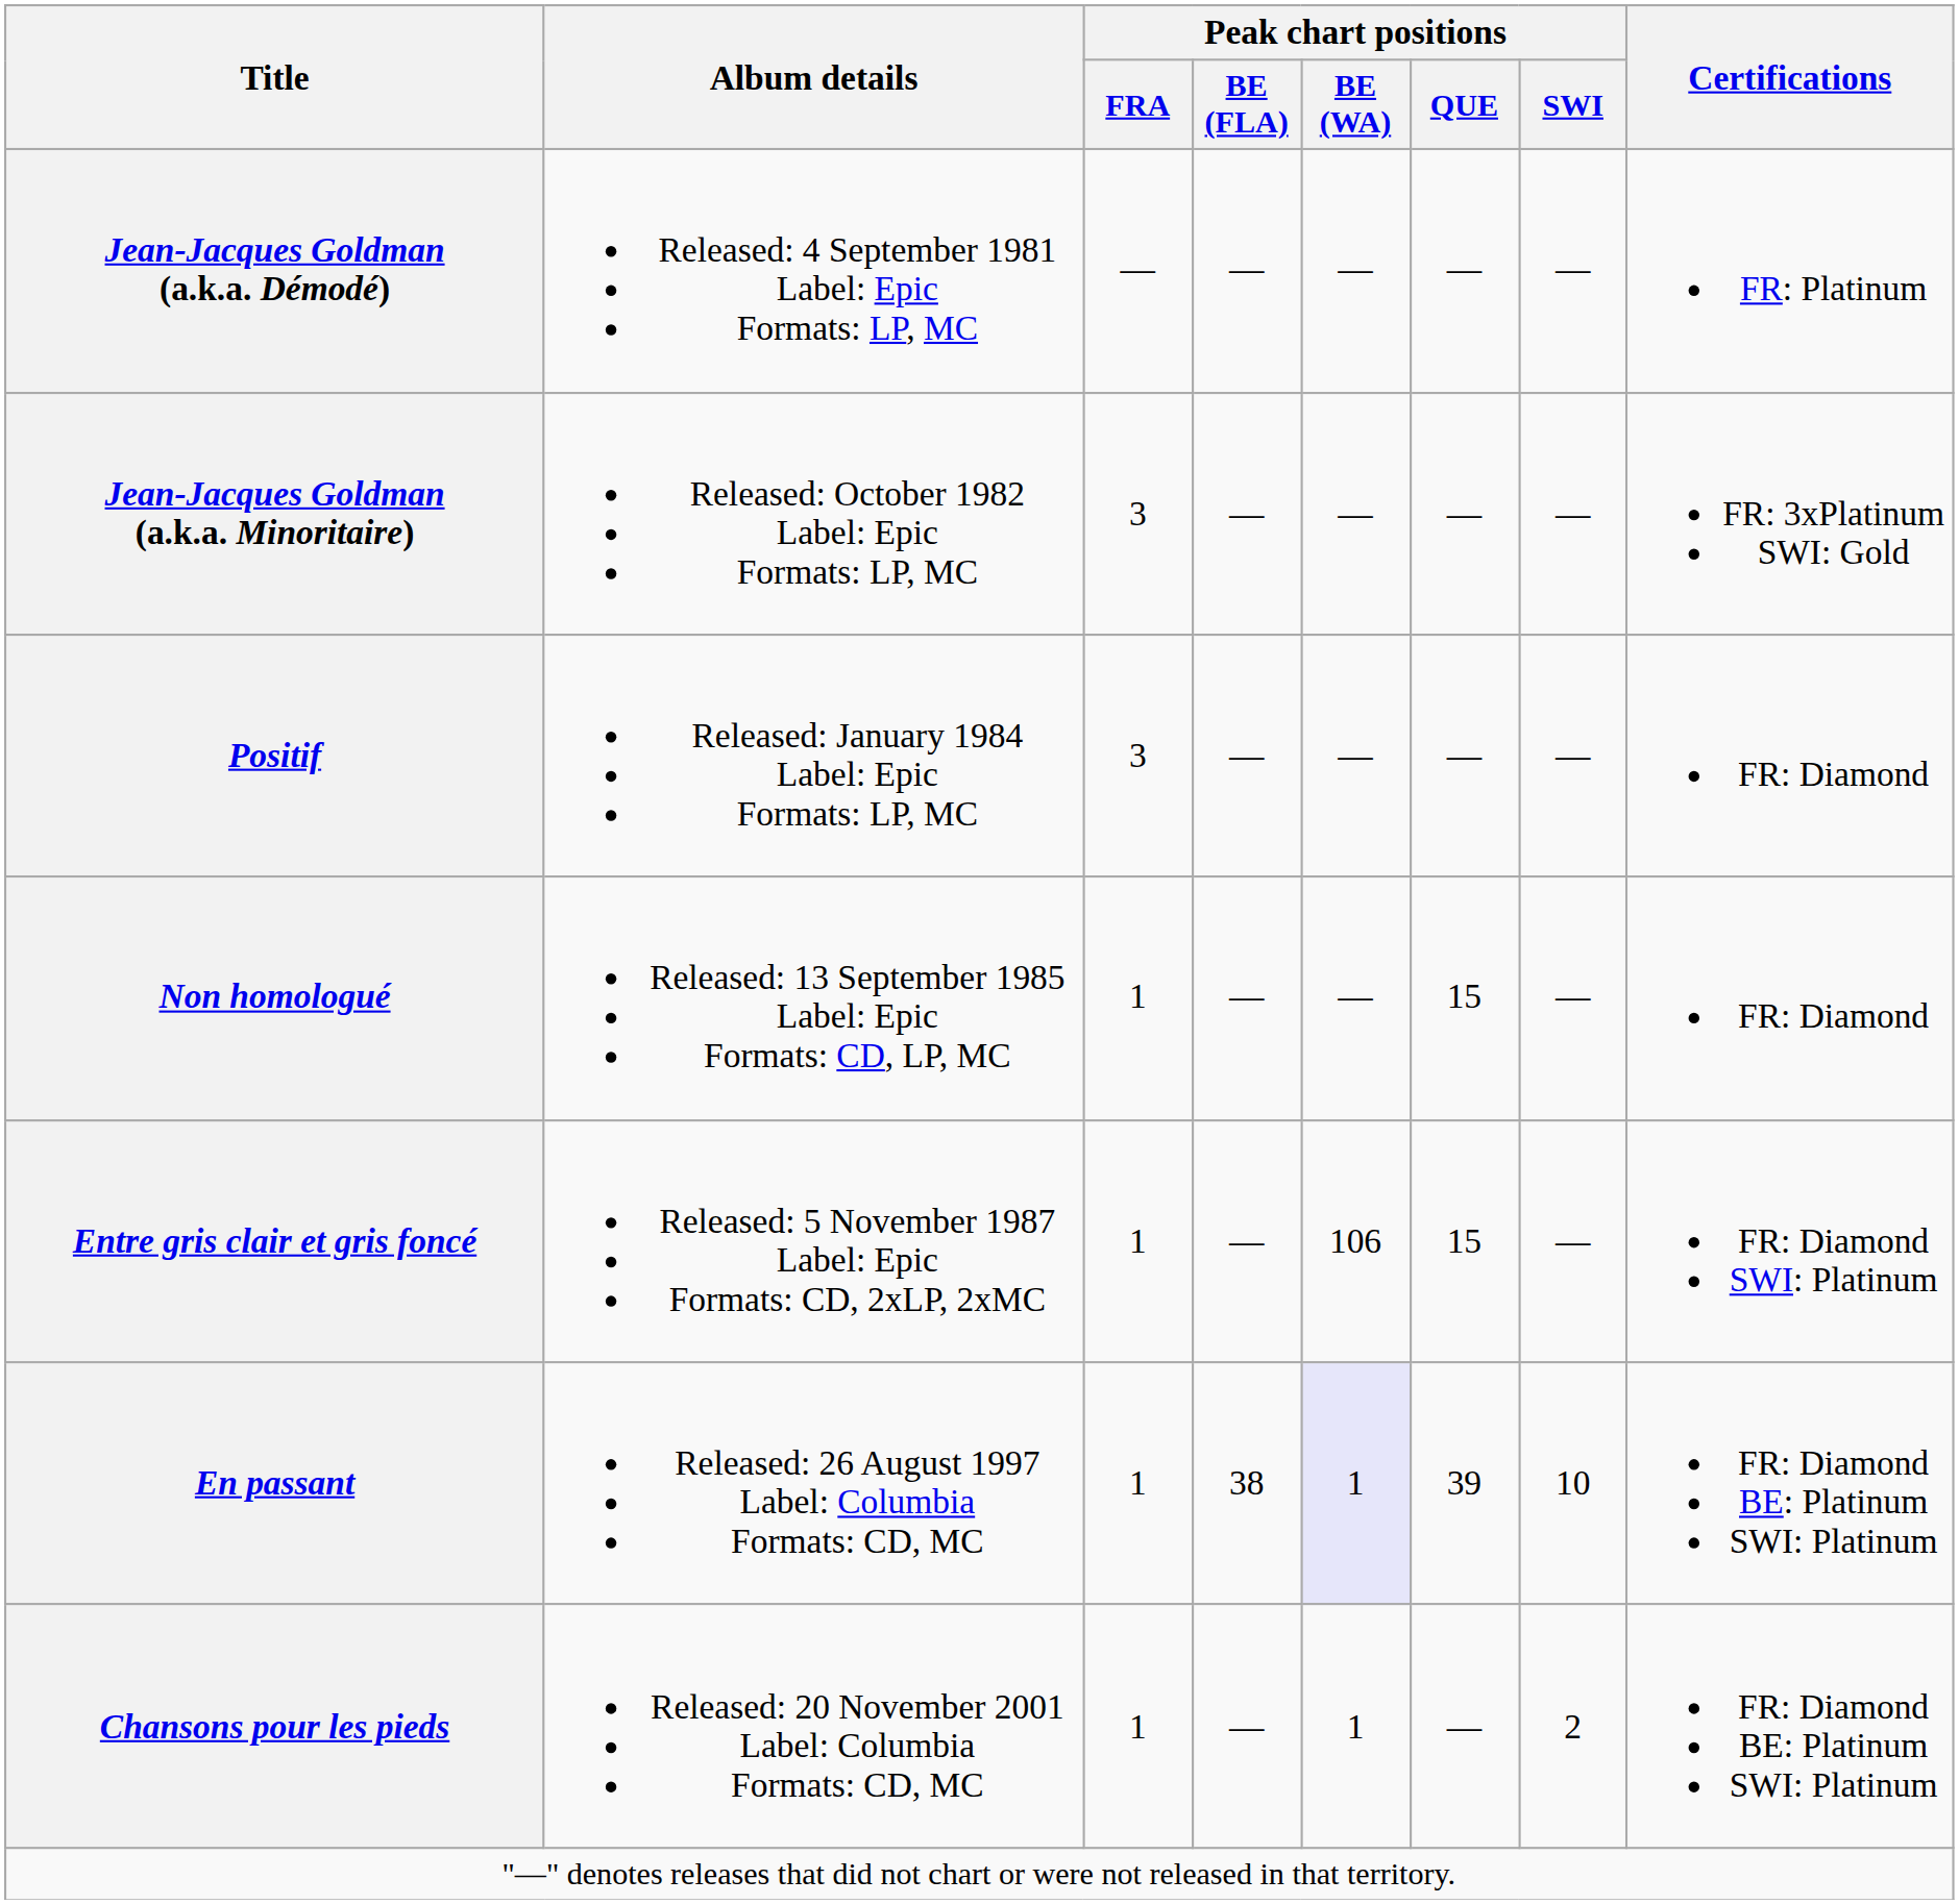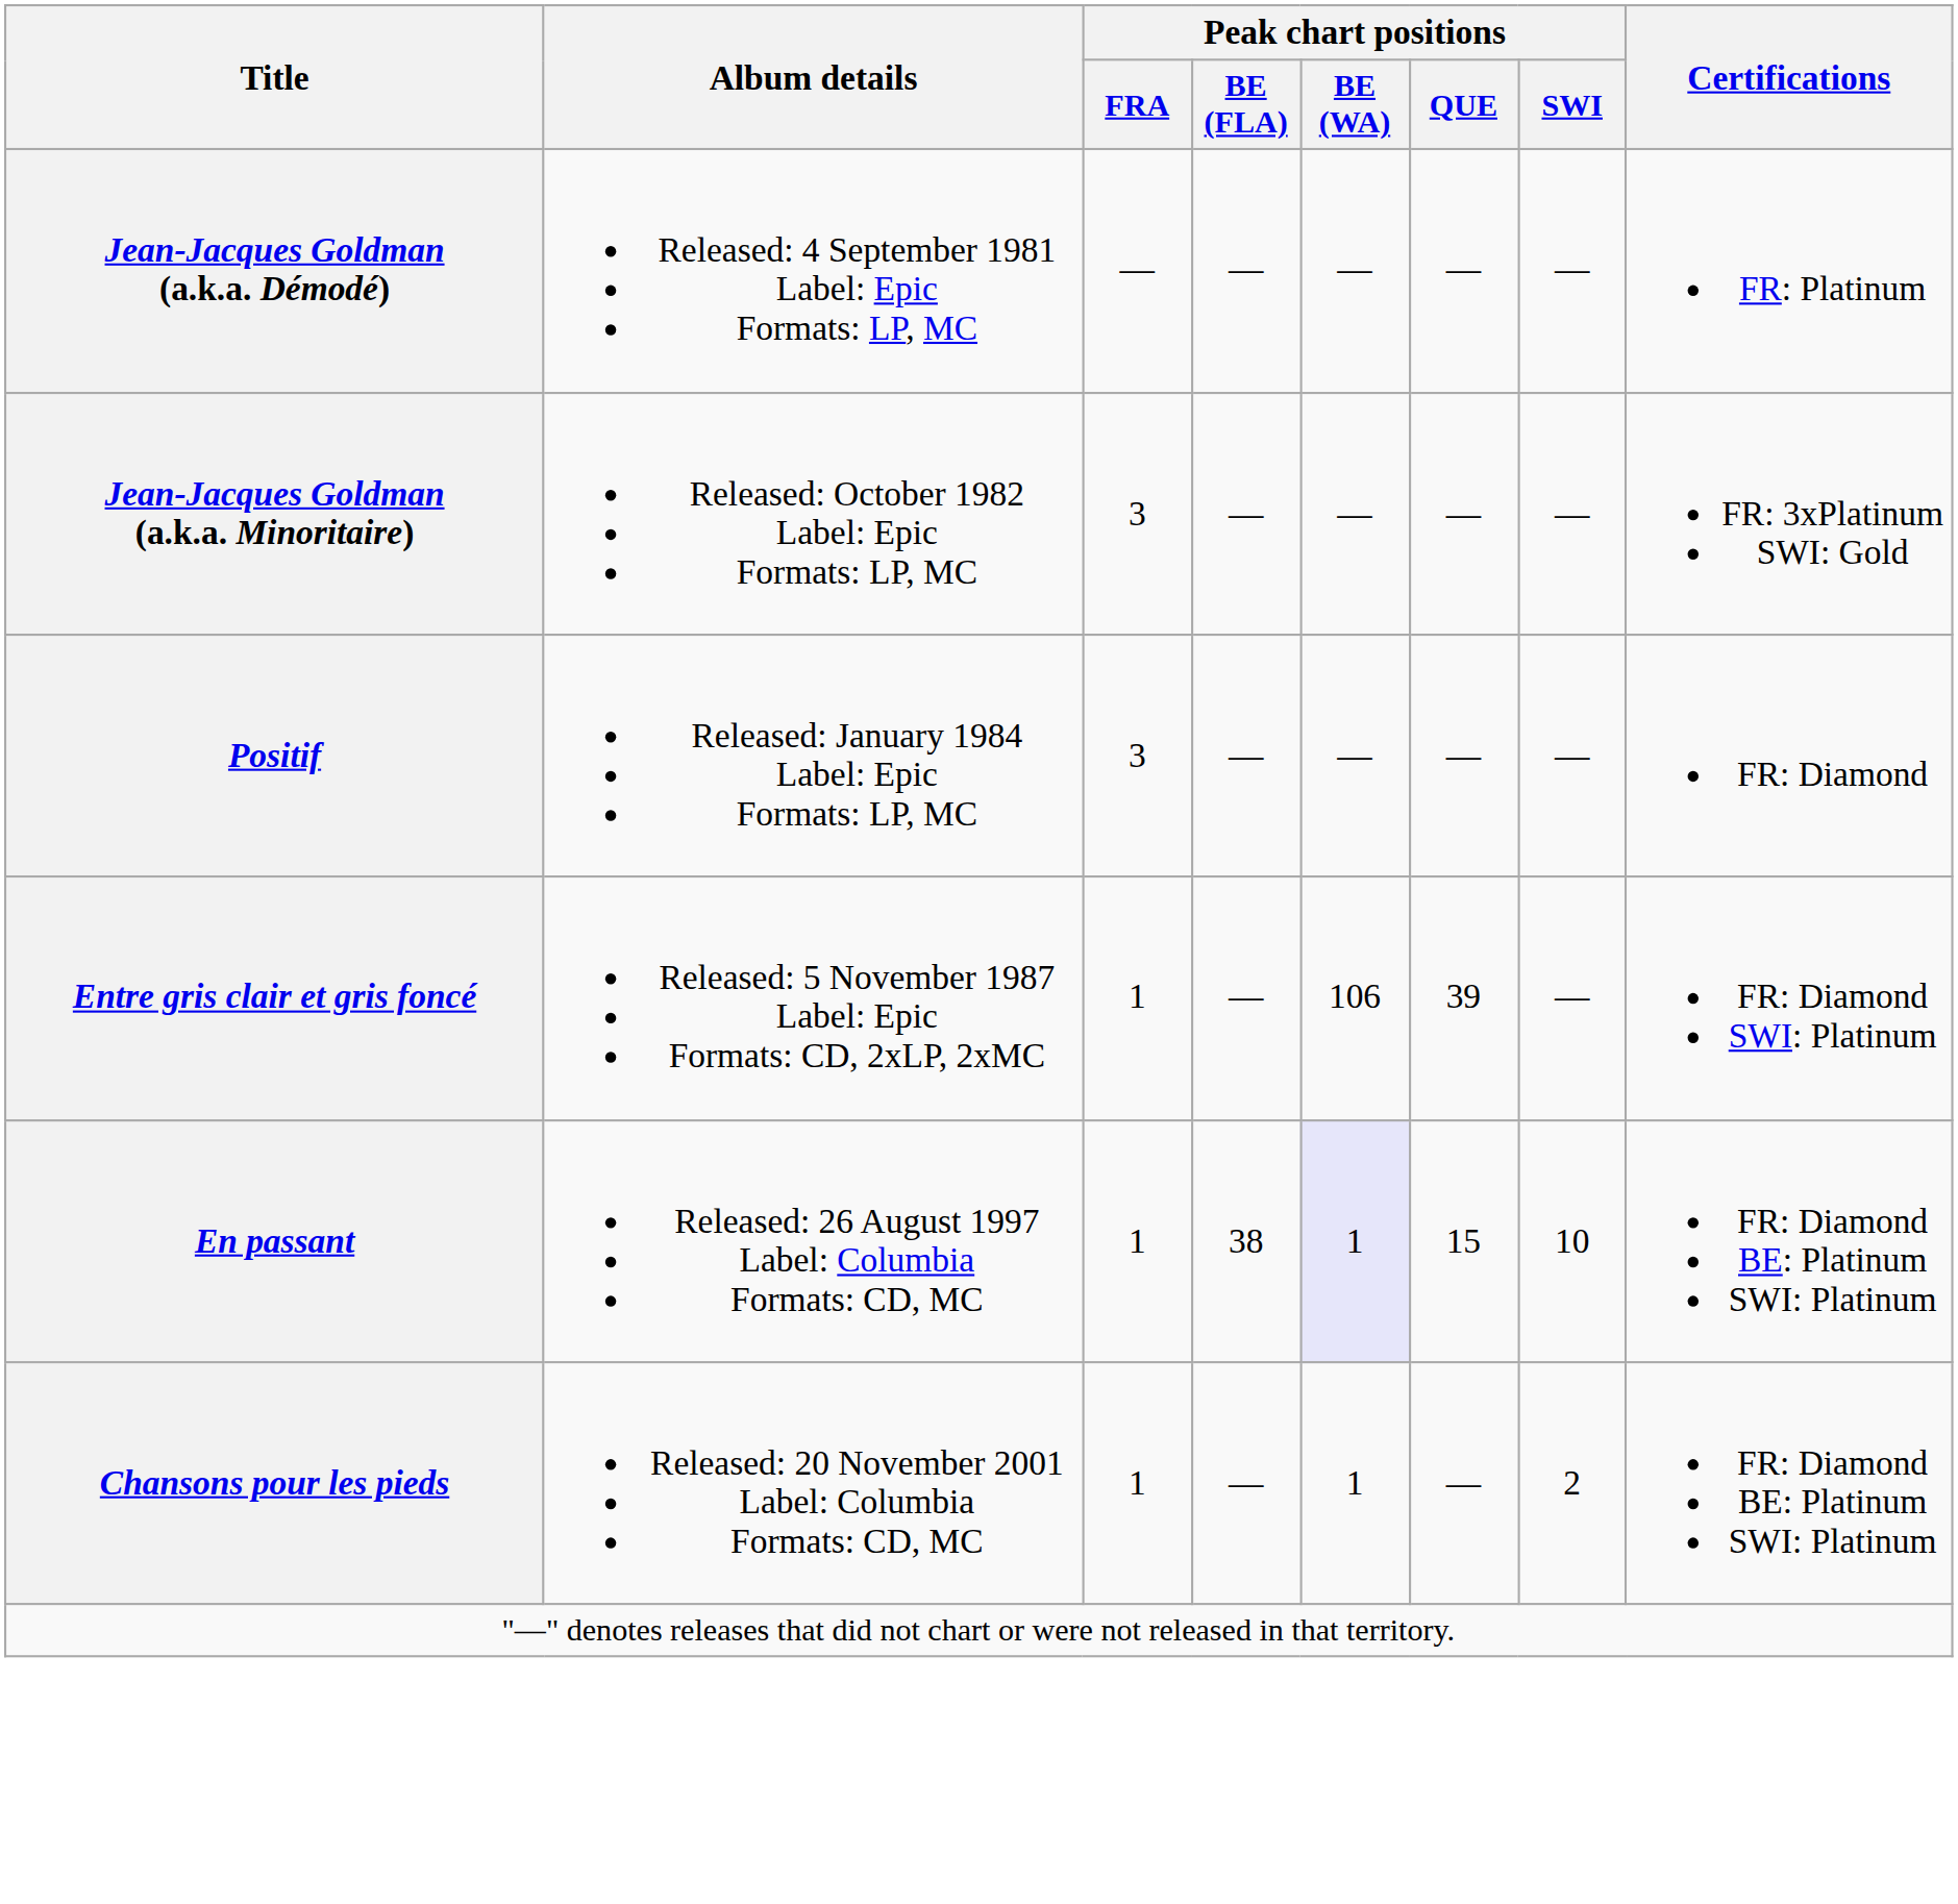- row: Non homologué | Released: 13 September 1985 Label: Epic Formats: CD, LP, MC | 1 | — | — | 15 | — | FR: Diamond
Entre gris clair et gris foncé | Peak chart positions / QUE: 15 -> 39
En passant | Peak chart positions / QUE: 39 -> 15
